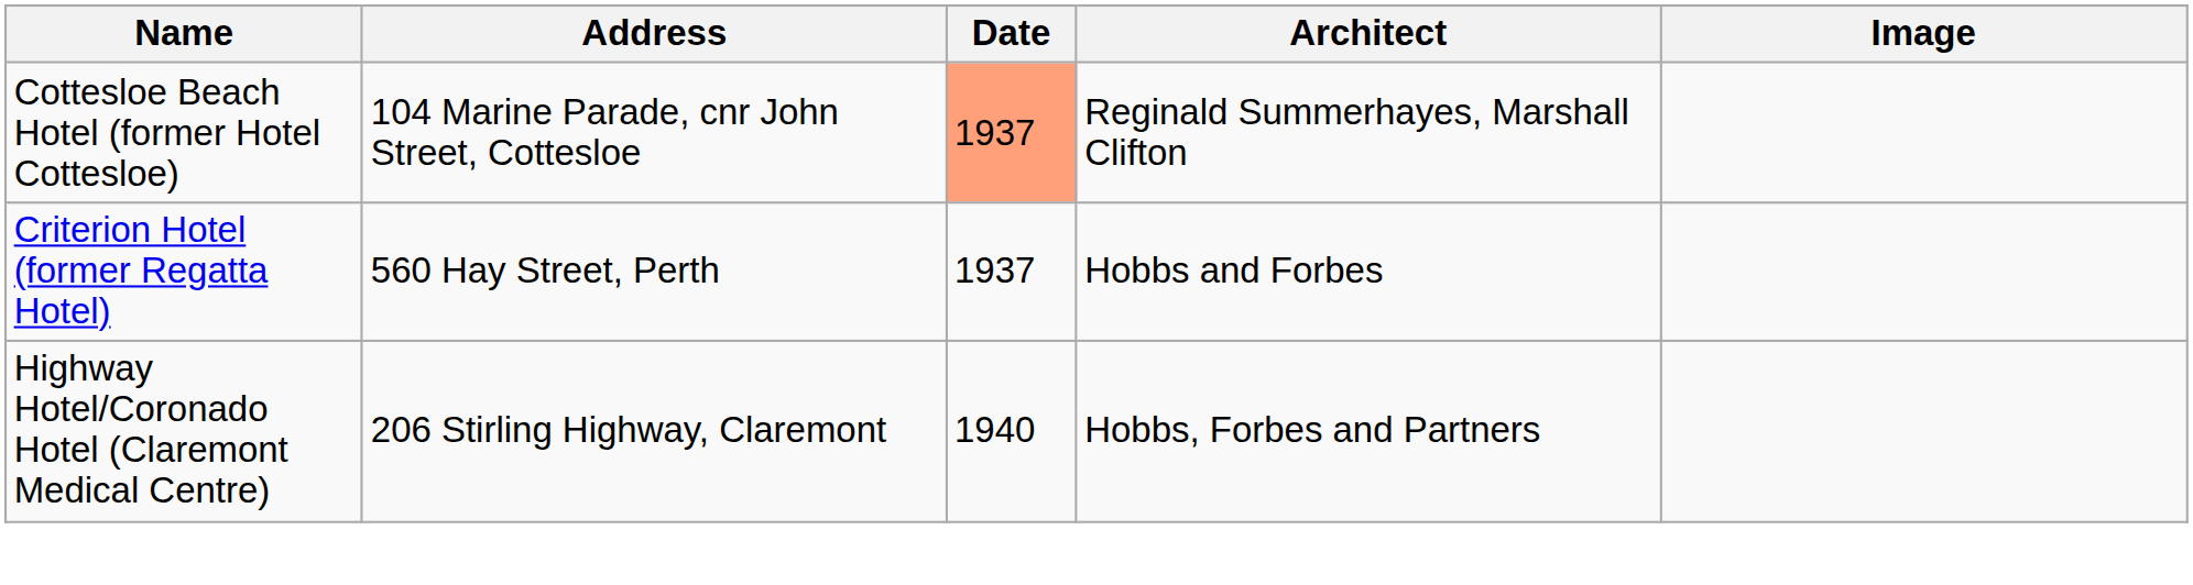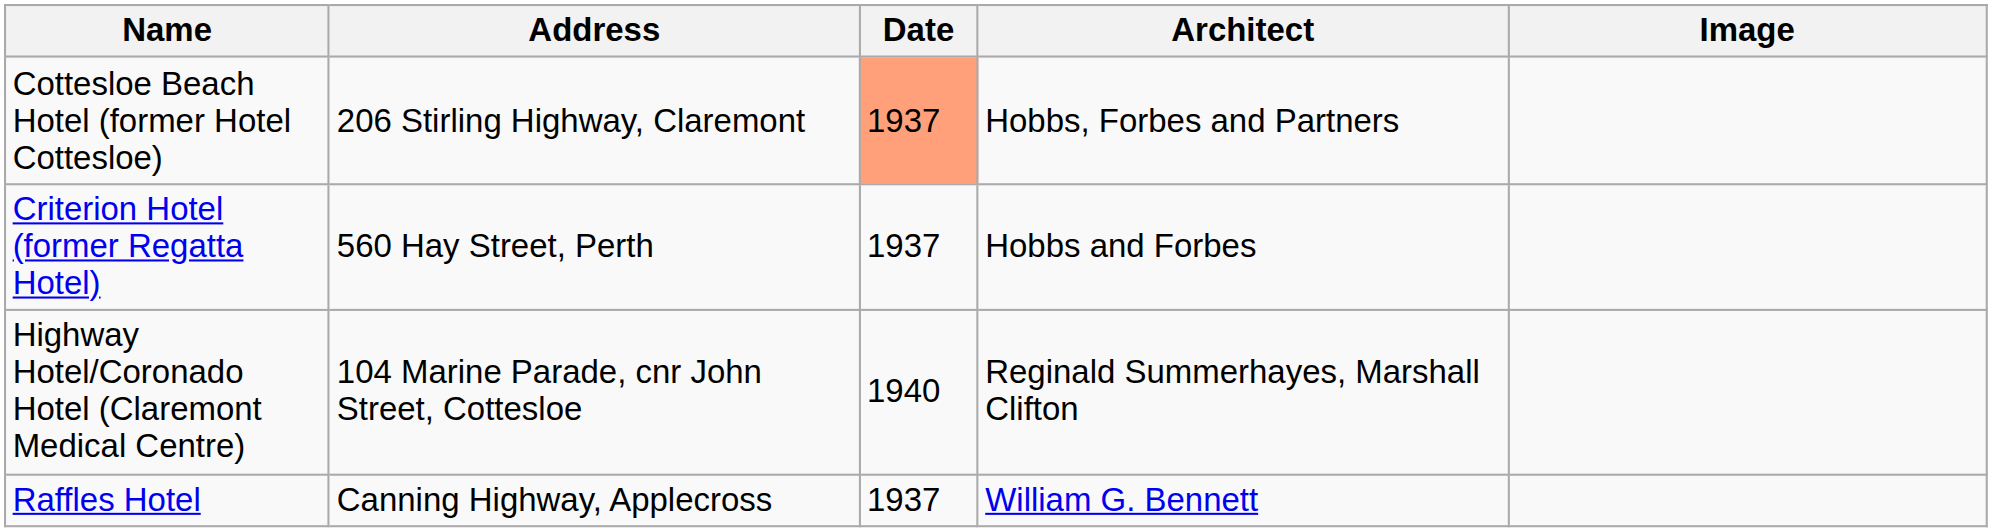Cottesloe Beach Hotel (former Hotel Cottesloe) | Address: 104 Marine Parade, cnr John Street, Cottesloe -> 206 Stirling Highway, Claremont
Cottesloe Beach Hotel (former Hotel Cottesloe) | Architect: Reginald Summerhayes, Marshall Clifton -> Hobbs, Forbes and Partners
Highway Hotel/Coronado Hotel (Claremont Medical Centre) | Address: 206 Stirling Highway, Claremont -> 104 Marine Parade, cnr John Street, Cottesloe
Highway Hotel/Coronado Hotel (Claremont Medical Centre) | Architect: Hobbs, Forbes and Partners -> Reginald Summerhayes, Marshall Clifton
+ row: Raffles Hotel | Canning Highway, Applecross | 1937 | William G. Bennett
